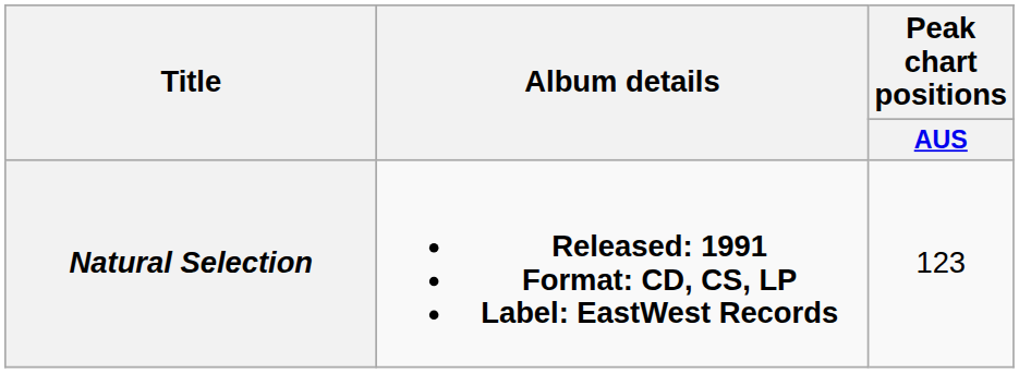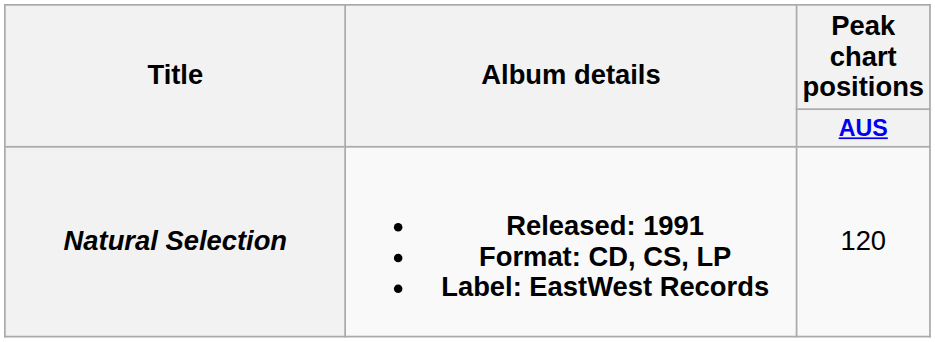Natural Selection | Peak chart positions / AUS: 123 -> 120
